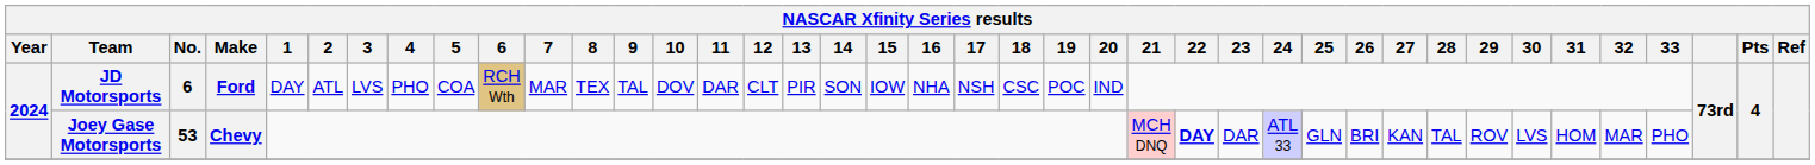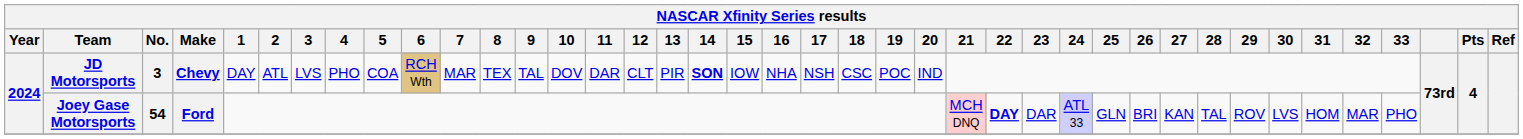JD Motorsports | No.: 6 -> 3
JD Motorsports | Make: Ford -> Chevy
JD Motorsports | 14: normal -> bold
Joey Gase Motorsports | No.: 53 -> 54
Joey Gase Motorsports | Make: Chevy -> Ford
